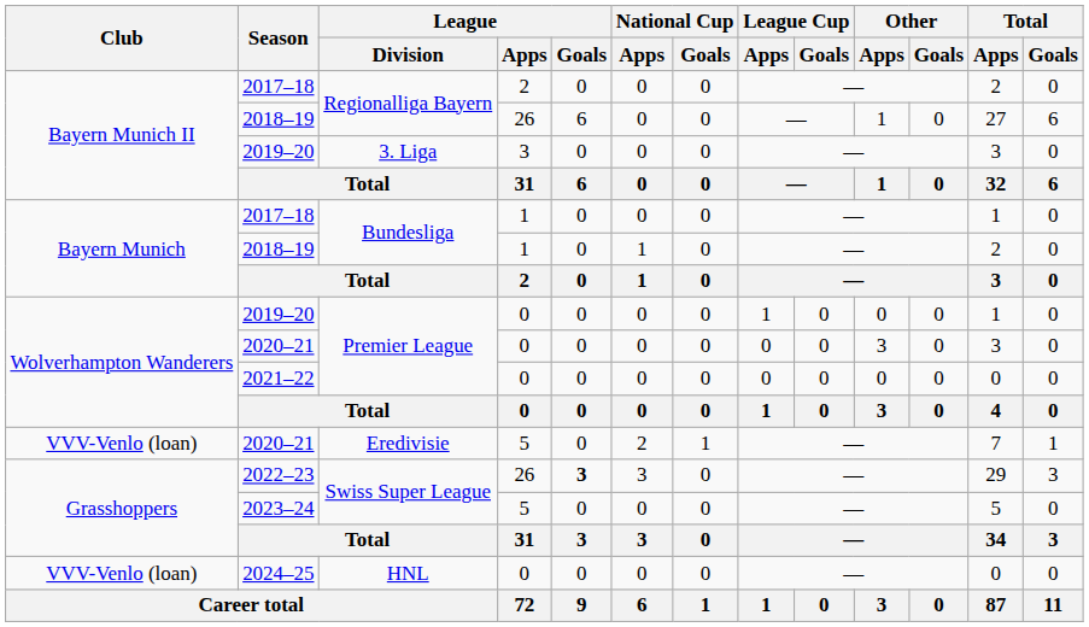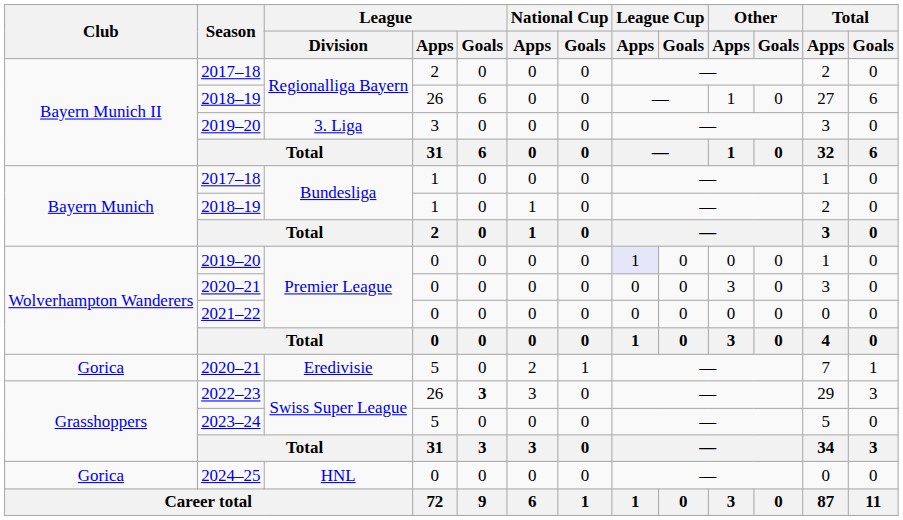2019–20 / Premier League | League Cup / Apps: no background -> lavender background
2020–21 / Eredivisie | Club: VVV-Venlo (loan) -> Gorica
2024–25 | Club: VVV-Venlo (loan) -> Gorica
